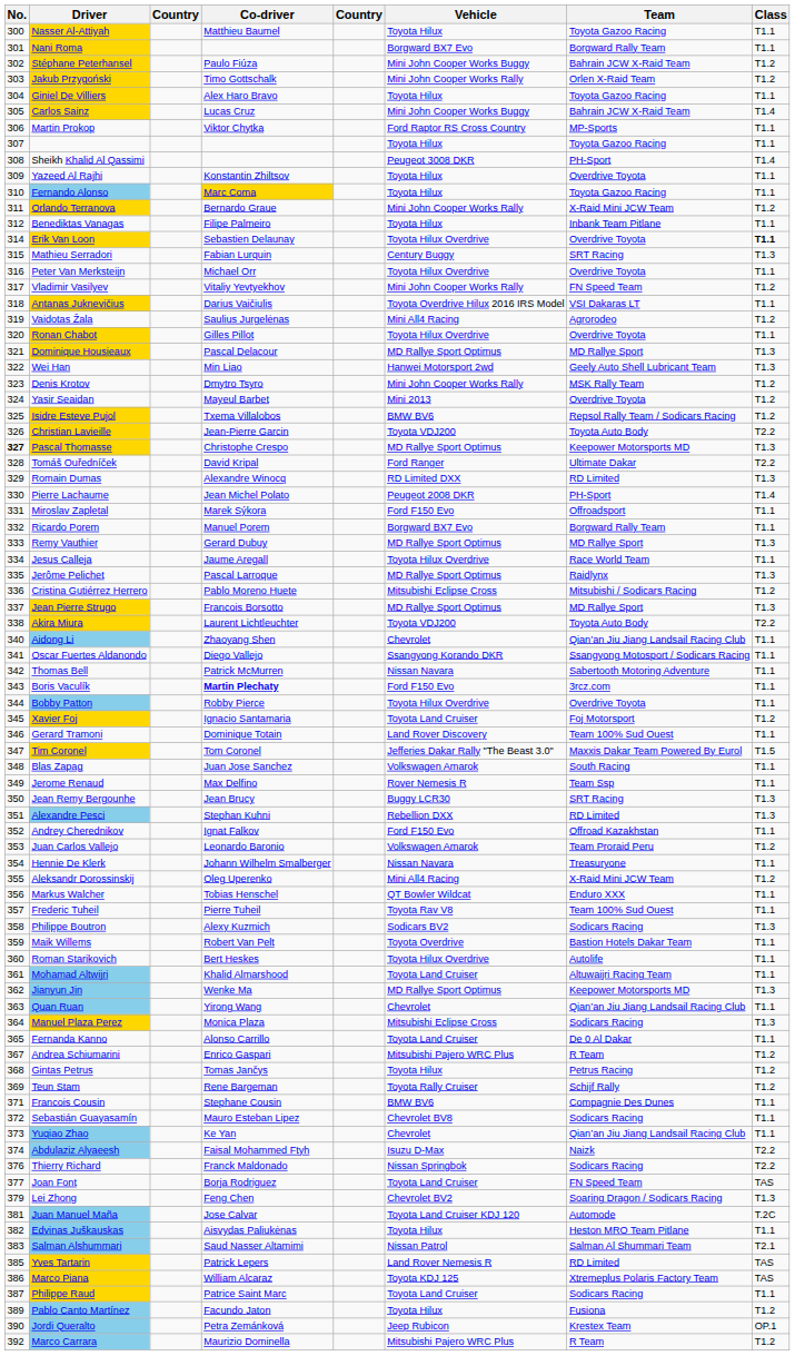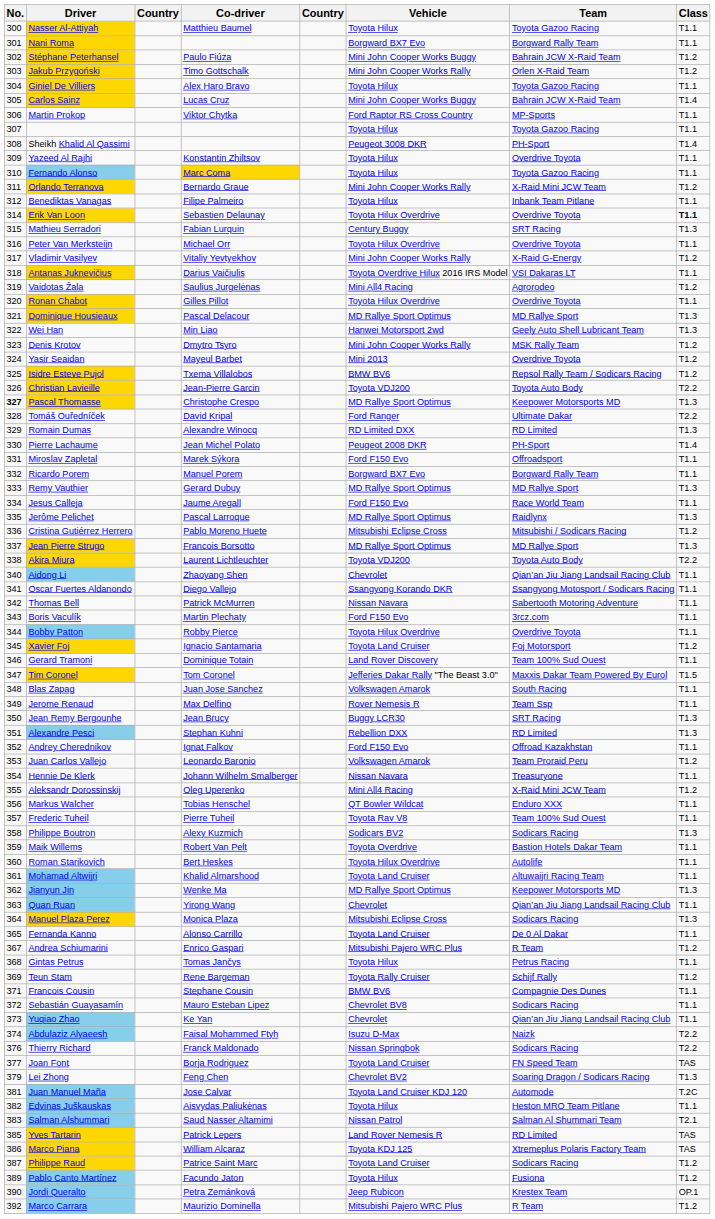Vladimir Vasilyev | Team: FN Speed Team -> X-Raid G-Energy
Jesus Calleja | Vehicle: Toyota Hilux Overdrive -> Ford F150 Evo
Boris Vaculík | Co-driver: bold -> normal
Gintas Petrus | Class: T1.2 -> T1.1
Philippe Raud | Class: T1.1 -> T1.2
